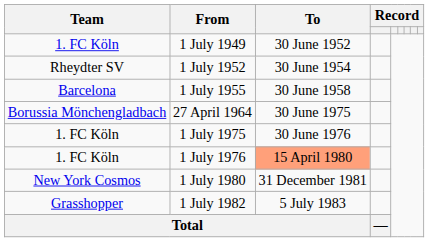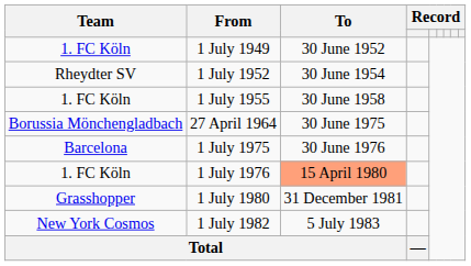1 July 1955 | Team: Barcelona -> 1. FC Köln
1 July 1975 | Team: 1. FC Köln -> Barcelona
1 July 1980 | Team: New York Cosmos -> Grasshopper
1 July 1982 | Team: Grasshopper -> New York Cosmos
